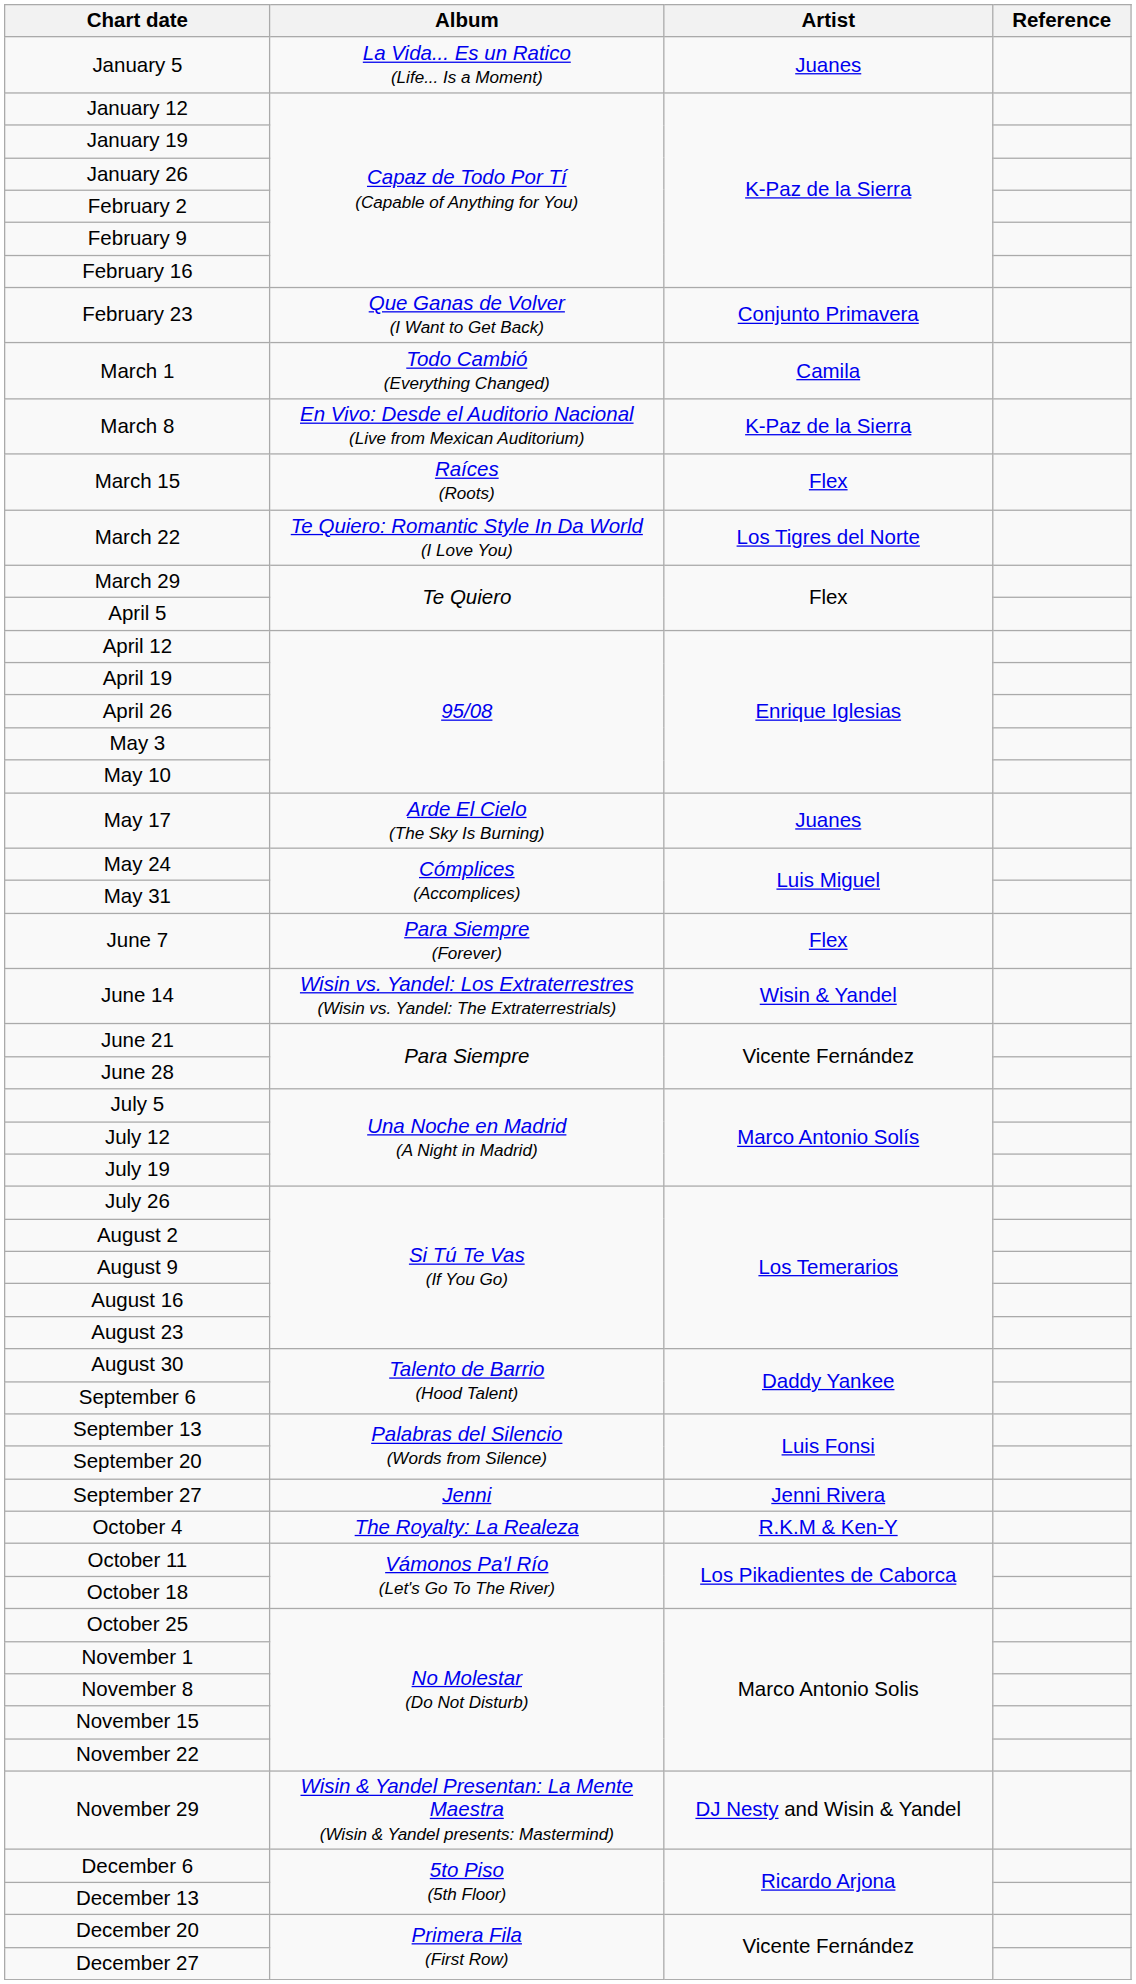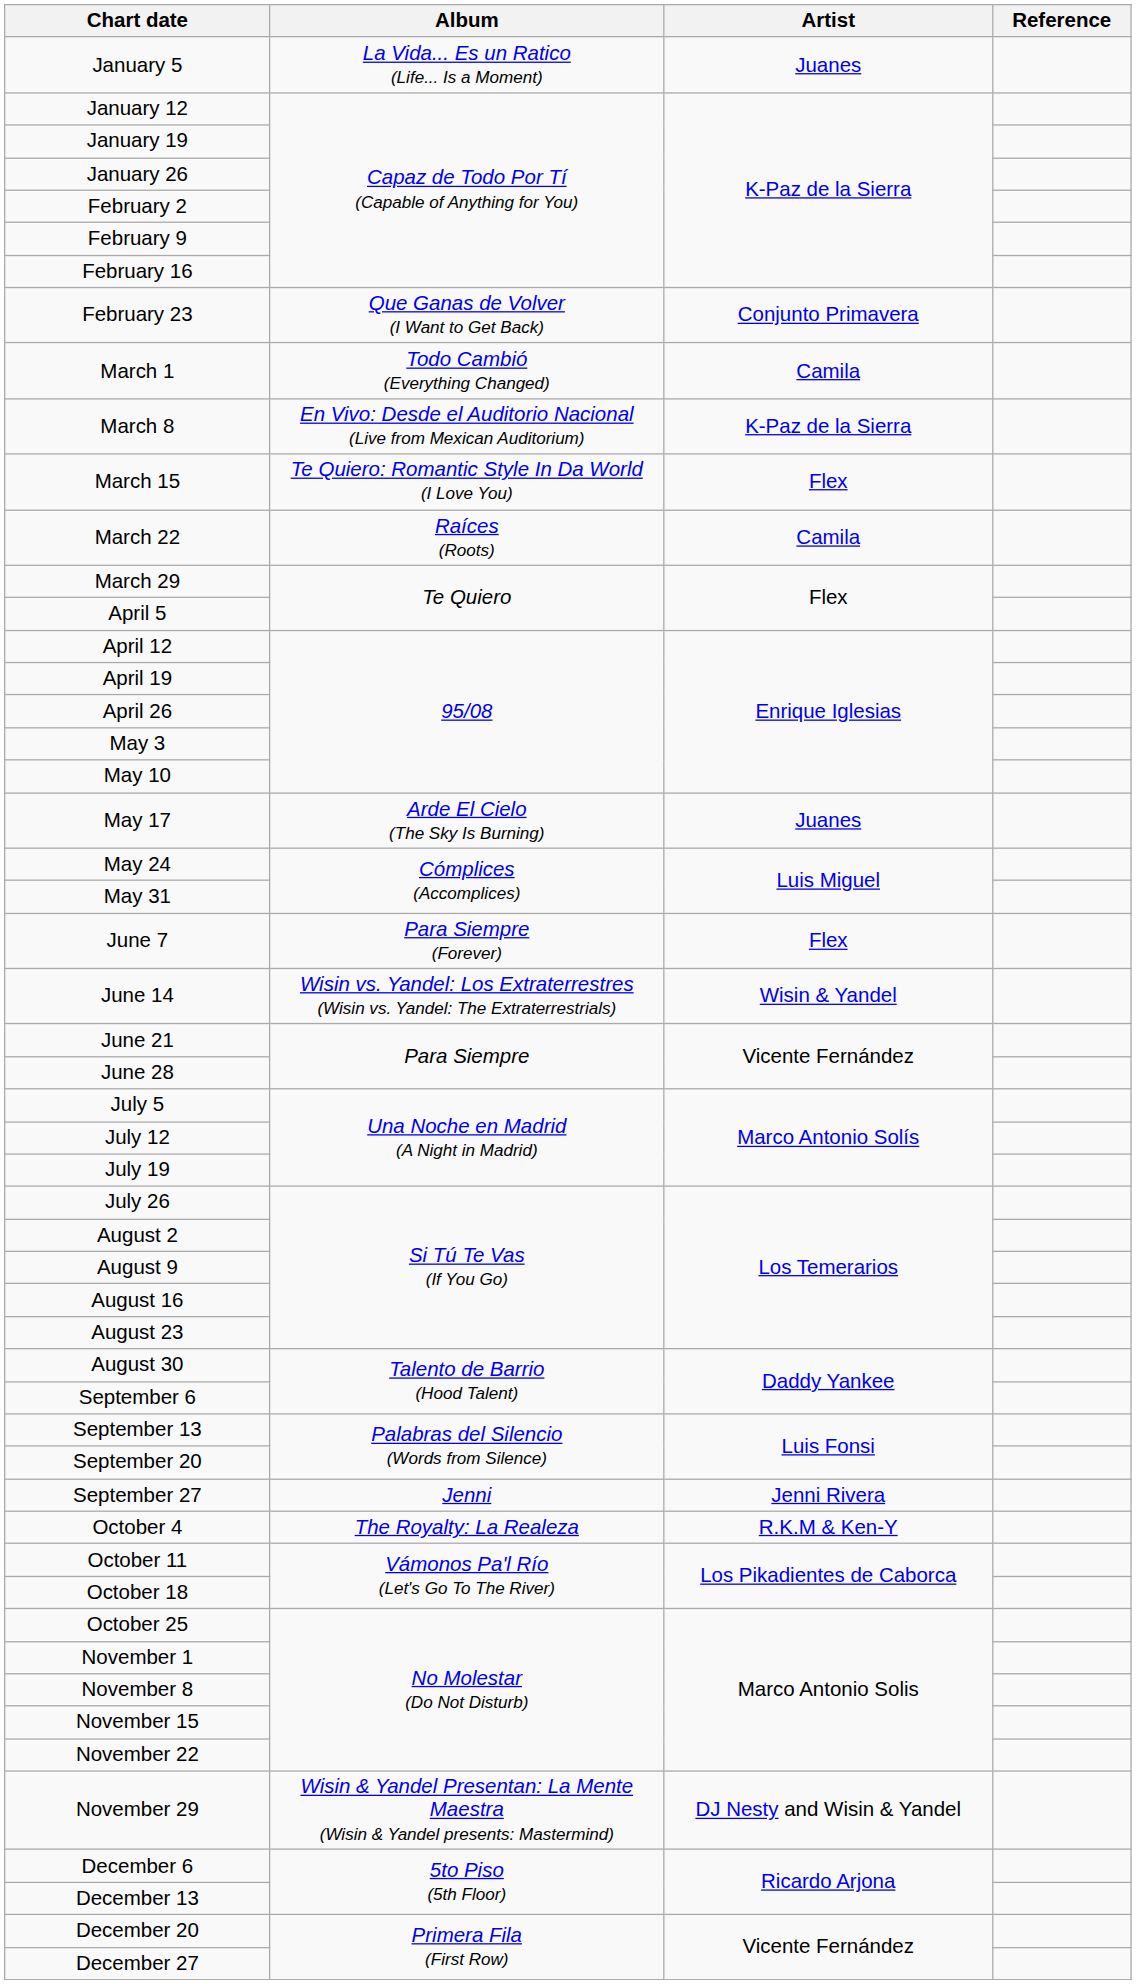March 15 | Album: Raíces (Roots) -> Te Quiero: Romantic Style In Da World (I Love You)
March 22 | Album: Te Quiero: Romantic Style In Da World (I Love You) -> Raíces (Roots)
March 22 | Artist: Los Tigres del Norte -> Camila
